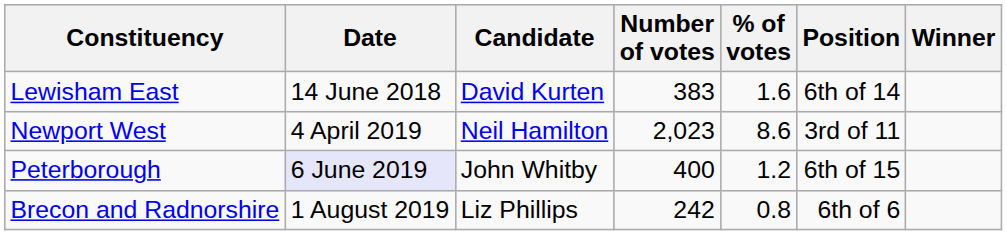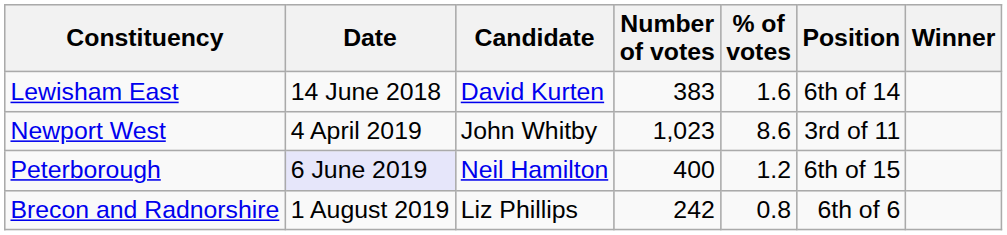Newport West | Candidate: Neil Hamilton -> John Whitby
Newport West | Number of votes: 2,023 -> 1,023
Peterborough | Candidate: John Whitby -> Neil Hamilton
